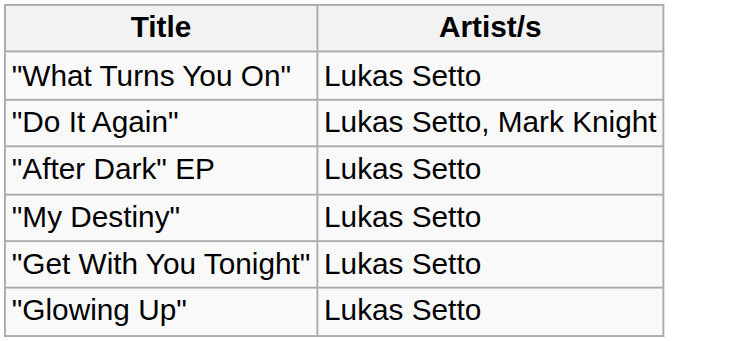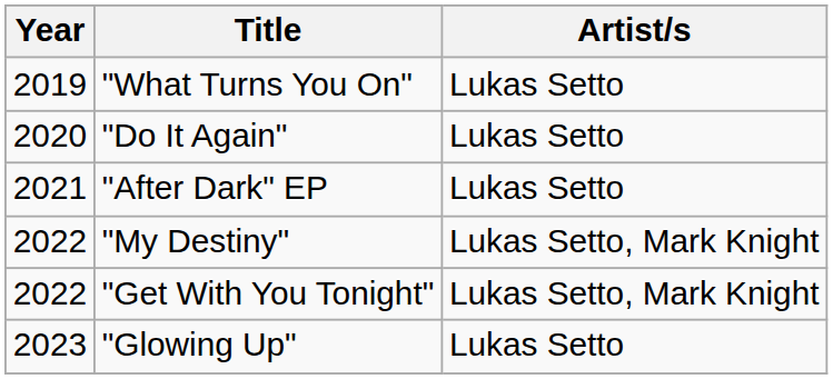+ column: Year | 2019 | 2020 | 2021 | 2022 | 2022 | 2023
"Do It Again" | Artist/s: Lukas Setto, Mark Knight -> Lukas Setto
"My Destiny" | Artist/s: Lukas Setto -> Lukas Setto, Mark Knight
"Get With You Tonight" | Artist/s: Lukas Setto -> Lukas Setto, Mark Knight
